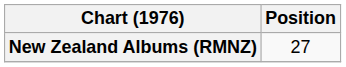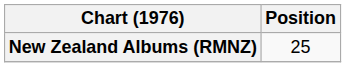New Zealand Albums (RMNZ) | Position: 27 -> 25
